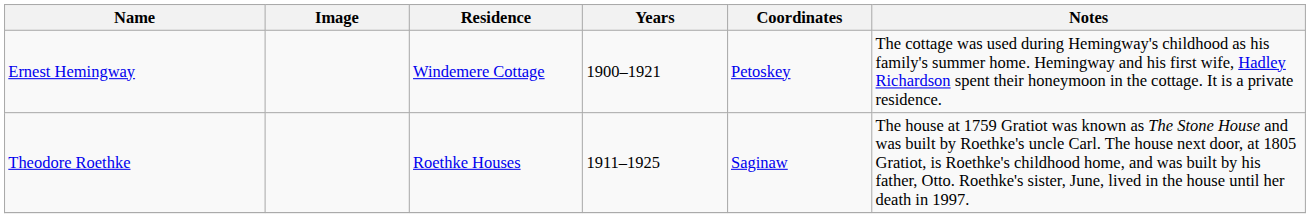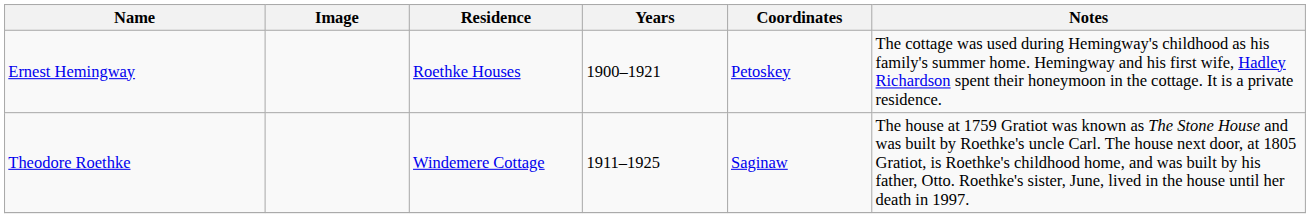Ernest Hemingway | Residence: Windemere Cottage -> Roethke Houses
Theodore Roethke | Residence: Roethke Houses -> Windemere Cottage
